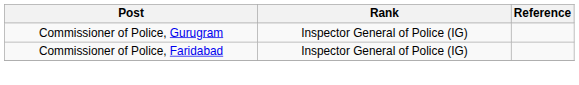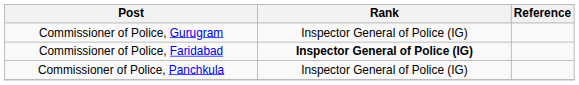Commissioner of Police, Faridabad | Rank: normal -> bold
+ row: Commissioner of Police, Panchkula | Inspector General of Police (IG)
